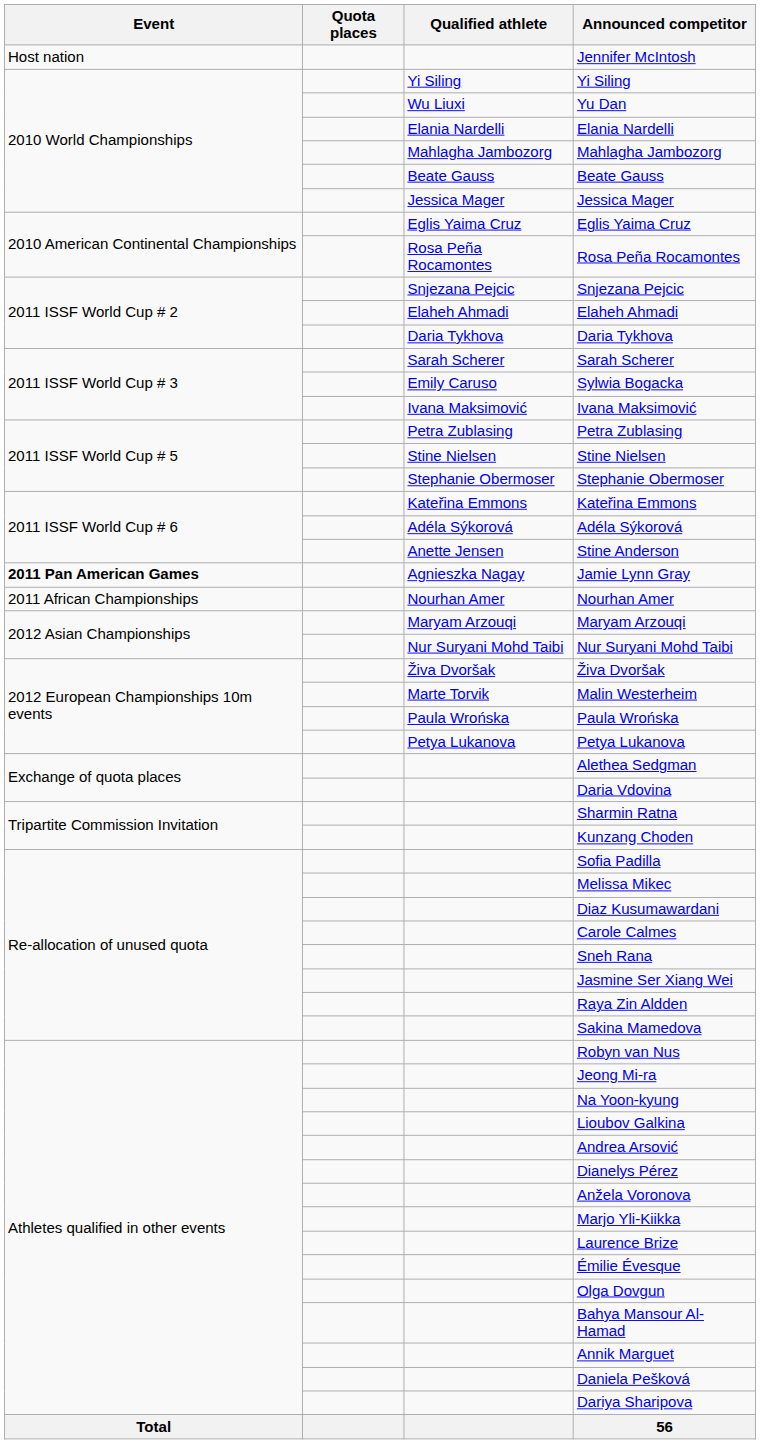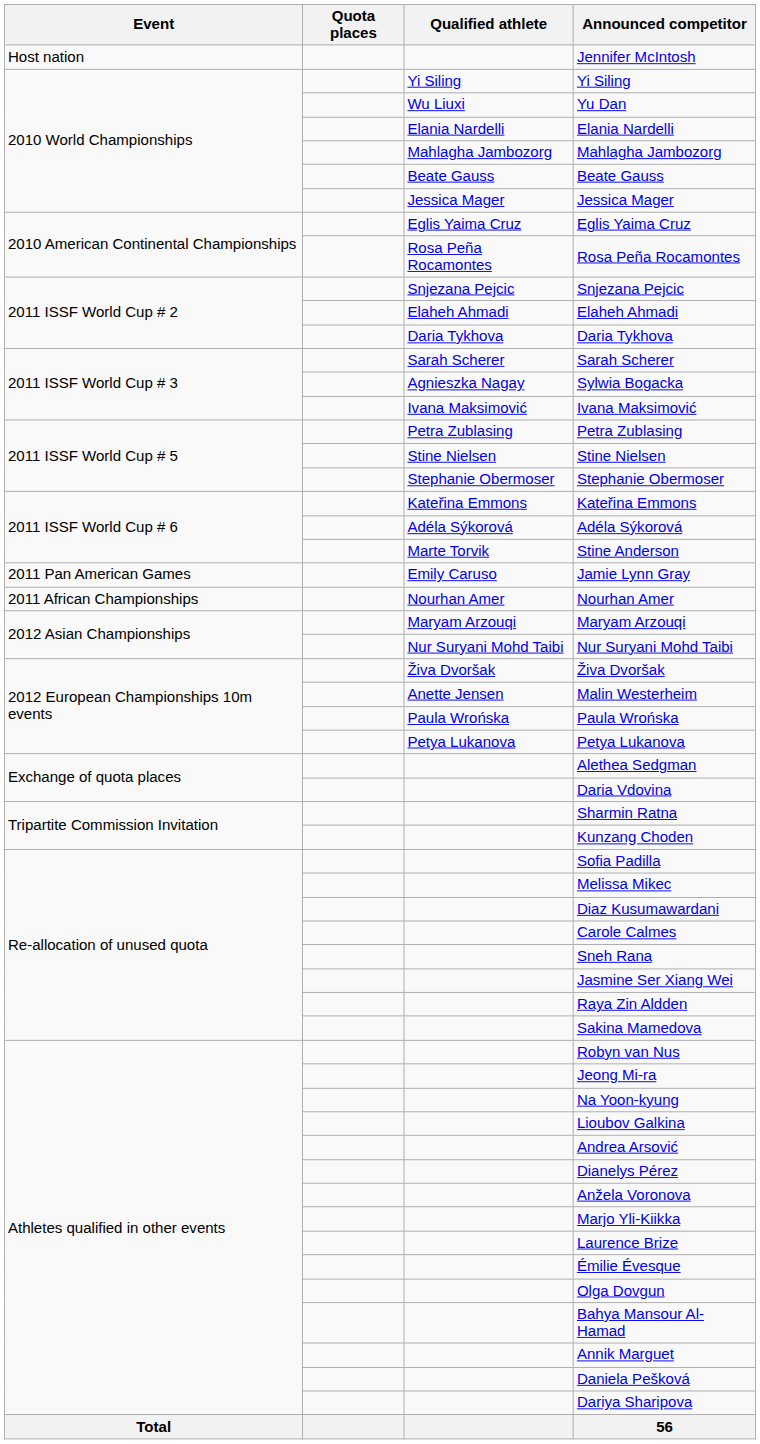Sylwia Bogacka | Qualified athlete: Emily Caruso -> Agnieszka Nagay
Stine Anderson | Qualified athlete: Anette Jensen -> Marte Torvik
Jamie Lynn Gray | Event: bold -> normal
Jamie Lynn Gray | Qualified athlete: Agnieszka Nagay -> Emily Caruso
Malin Westerheim | Qualified athlete: Marte Torvik -> Anette Jensen
